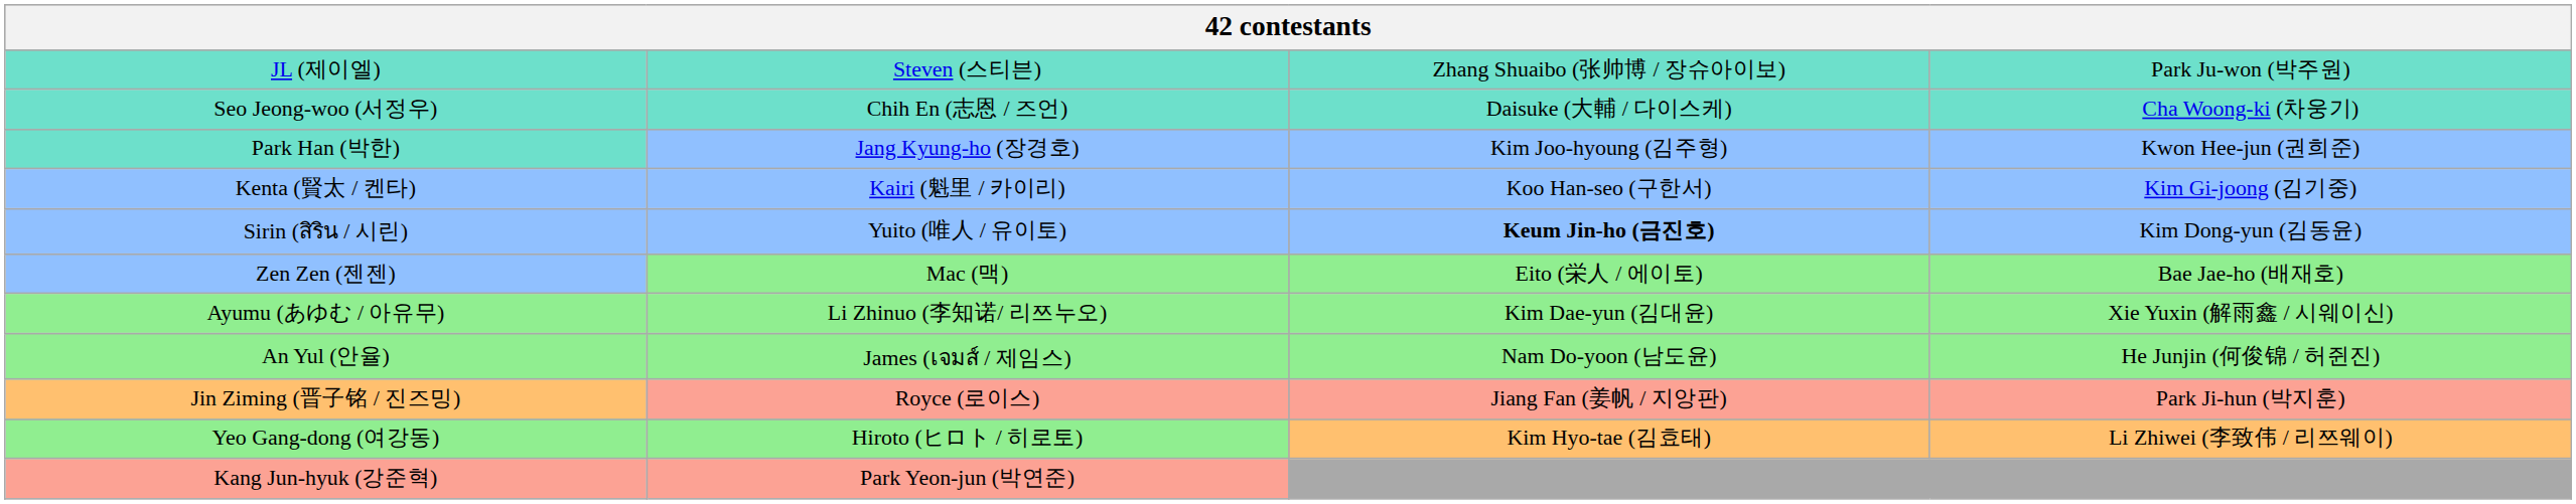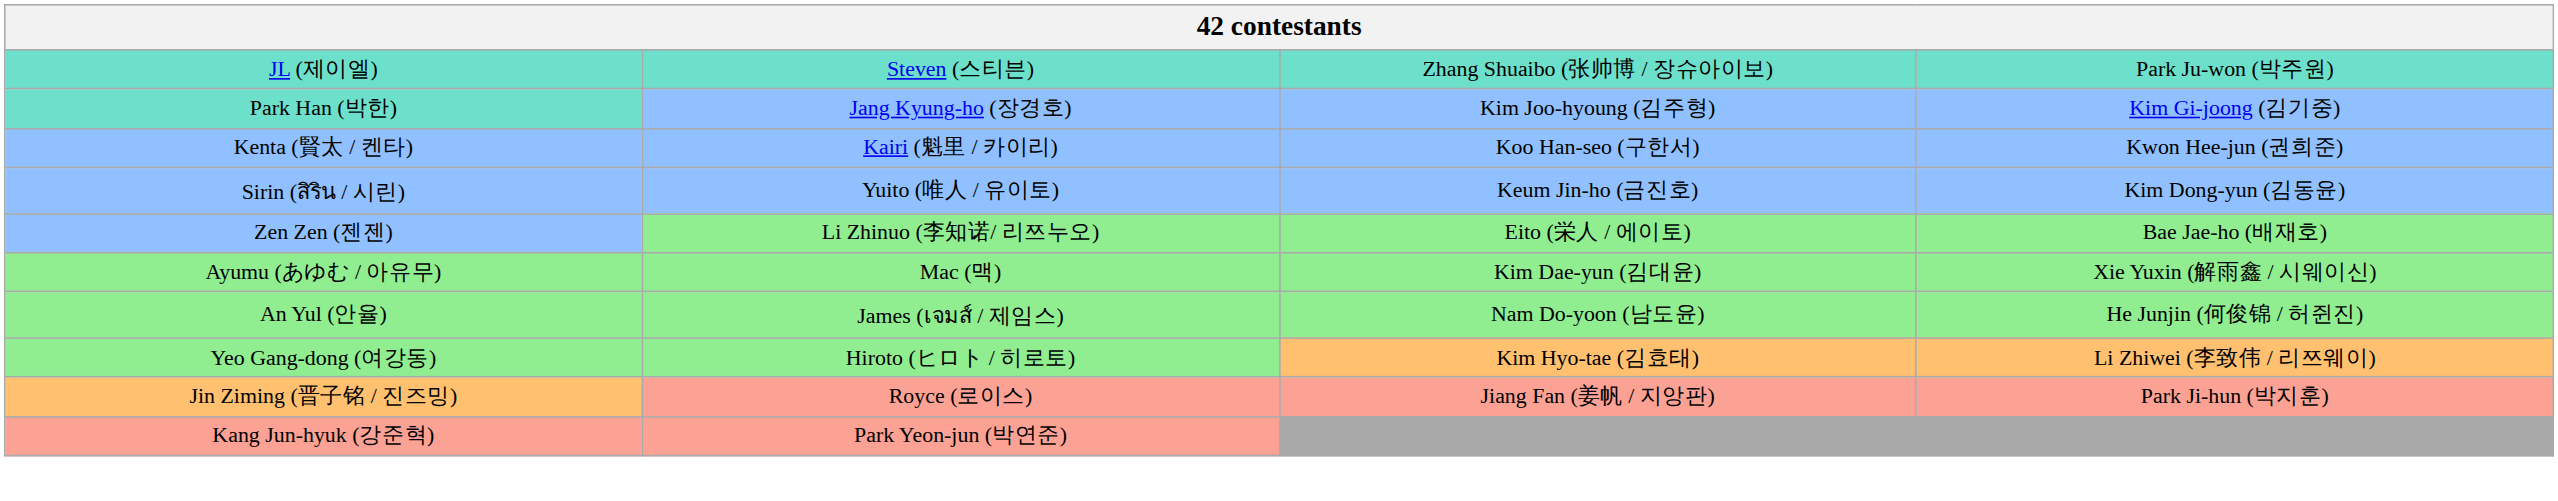- row: Seo Jeong-woo (서정우) | Chih En (志恩 / 즈언) | Daisuke (大輔 / 다이스케) | Cha Woong-ki (차웅기)
Park Han (박한) | column 4: Kwon Hee-jun (권희준) -> Kim Gi-joong (김기중)
Kenta (賢太 / 켄타) | column 4: Kim Gi-joong (김기중) -> Kwon Hee-jun (권희준)
Sirin (สิริน / 시린) | column 3: bold -> normal
Zen Zen (젠젠) | column 2: Mac (맥) -> Li Zhinuo (李知诺/ 리쯔누오)
Ayumu (あゆむ / 아유무) | column 2: Li Zhinuo (李知诺/ 리쯔누오) -> Mac (맥)
rows swapped: Yeo Gang-dong (여강동) <-> Jin Ziming (晋子铭 / 진즈밍)
